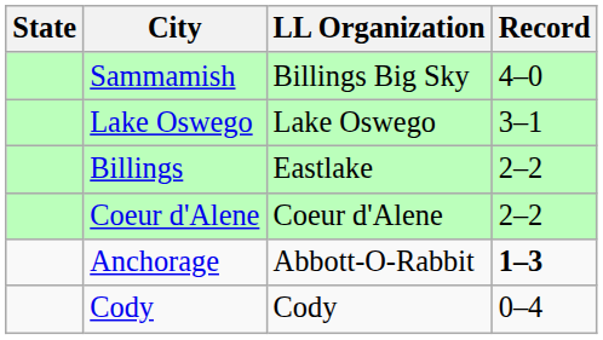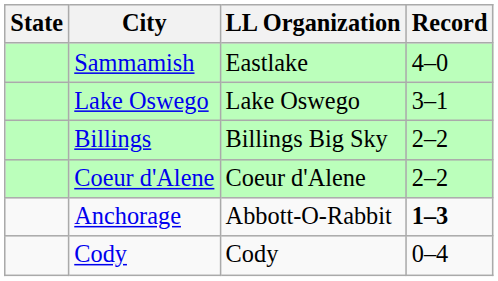Sammamish | LL Organization: Billings Big Sky -> Eastlake
Billings | LL Organization: Eastlake -> Billings Big Sky
